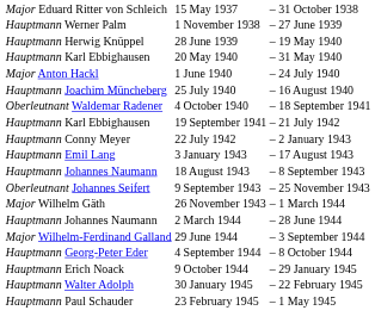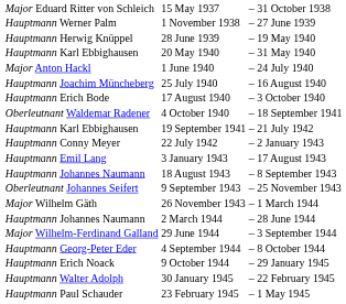+ row: Hauptmann Erich Bode | 17 August 1940 | – | 3 October 1940
